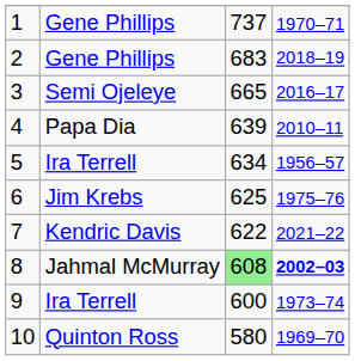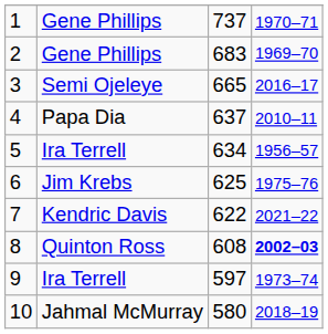2 | column 4: 2018–19 -> 1969–70
4 | column 3: 639 -> 637
8 | column 2: Jahmal McMurray -> Quinton Ross
8 | column 3: lightgreen background -> no background
9 | column 3: 600 -> 597
10 | column 2: Quinton Ross -> Jahmal McMurray
10 | column 4: 1969–70 -> 2018–19
